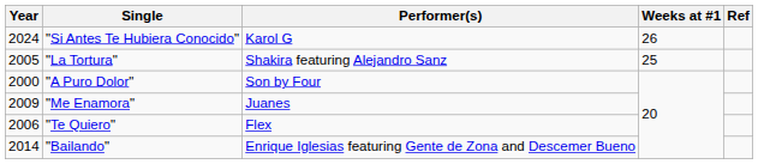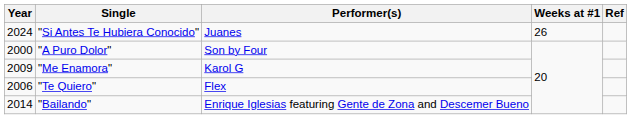"Si Antes Te Hubiera Conocido" | Performer(s): Karol G -> Juanes
- row: 2005 | "La Tortura" | Shakira featuring Alejandro Sanz | 25
"Me Enamora" | Performer(s): Juanes -> Karol G
